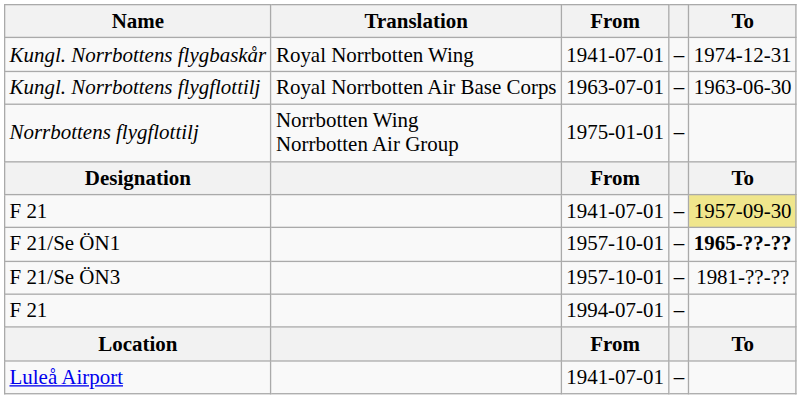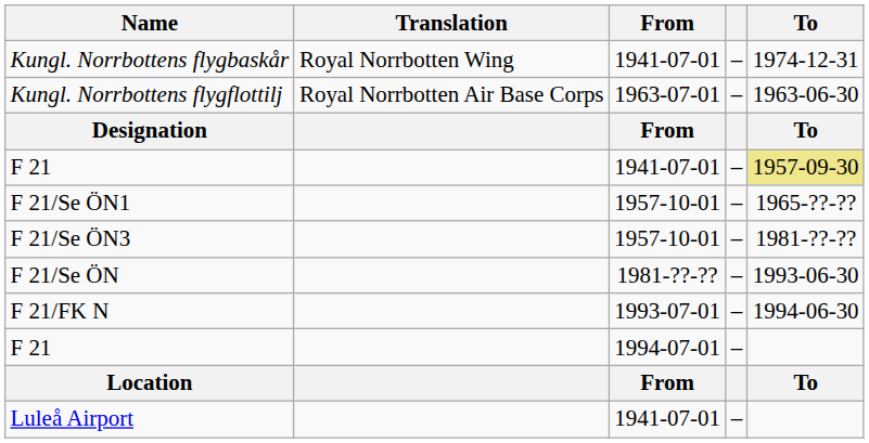- row: Norrbottens flygflottilj | Norrbotten Wing Norrbotten Air Group | 1975-01-01 | –
F 21/Se ÖN1 | To: bold -> normal
+ row: F 21/Se ÖN | 1981-??-?? | – | 1993-06-30
+ row: F 21/FK N | 1993-07-01 | – | 1994-06-30
